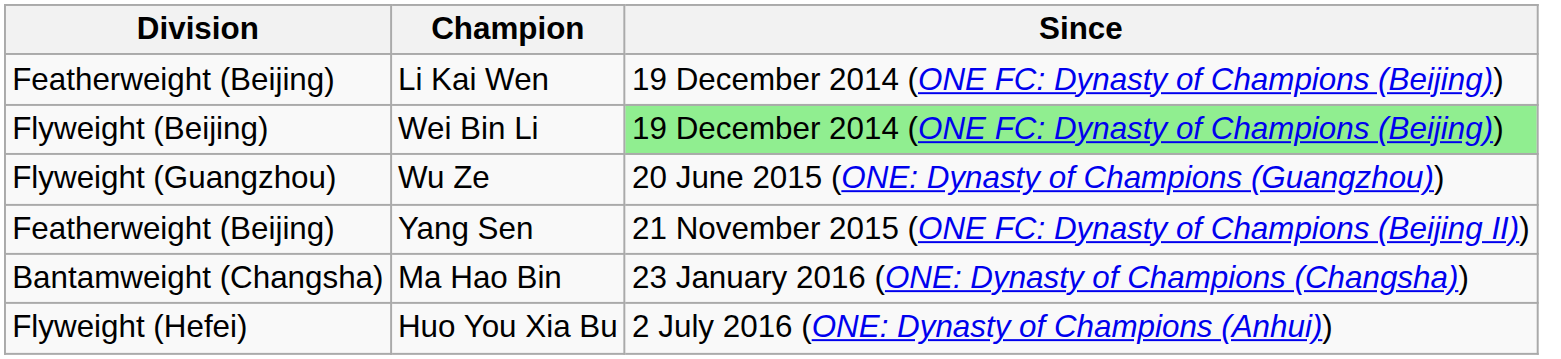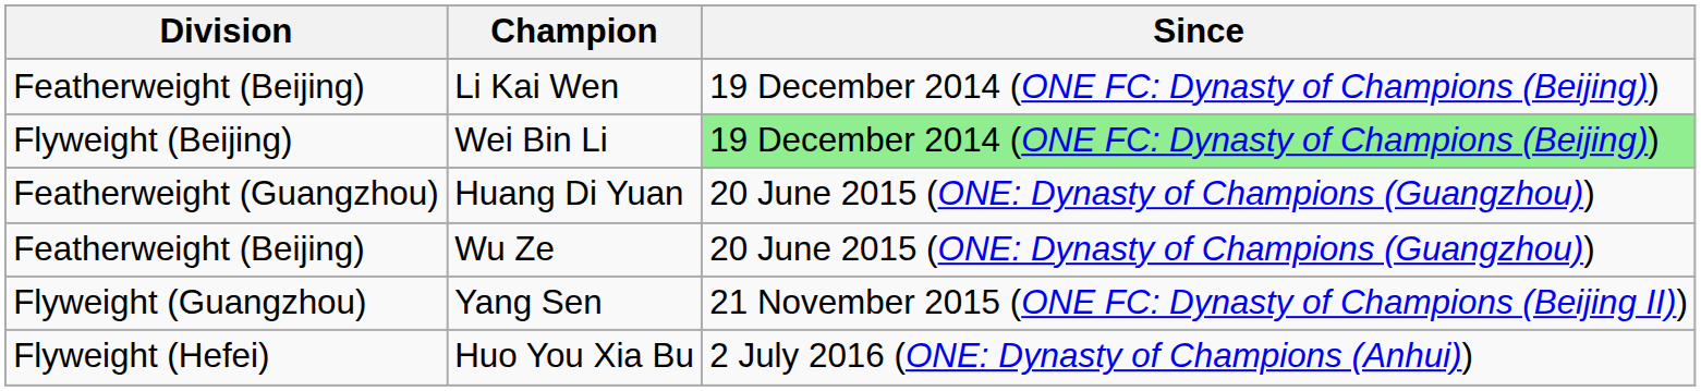+ row: Featherweight (Guangzhou) | Huang Di Yuan | 20 June 2015 (ONE: Dynasty of Champions (Guangzhou))
Wu Ze | Division: Flyweight (Guangzhou) -> Featherweight (Beijing)
Yang Sen | Division: Featherweight (Beijing) -> Flyweight (Guangzhou)
- row: Bantamweight (Changsha) | Ma Hao Bin | 23 January 2016 (ONE: Dynasty of Champions (Changsha))
